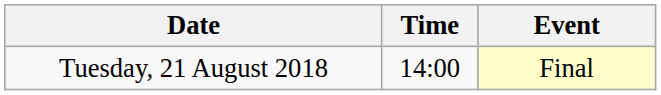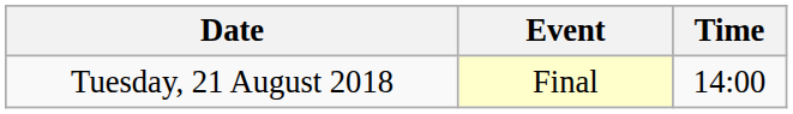columns swapped: Time <-> Event
